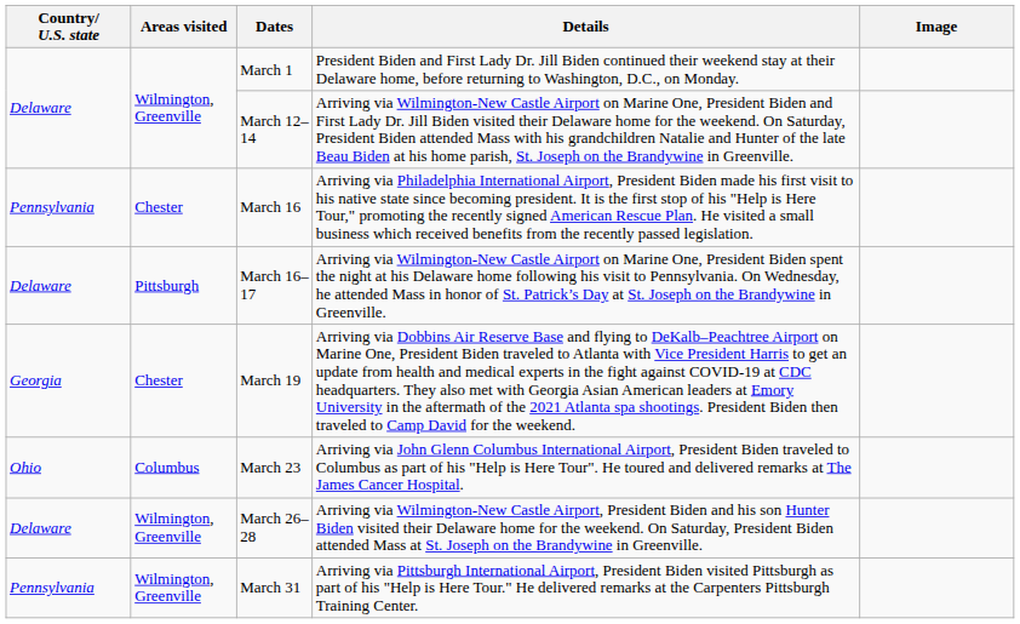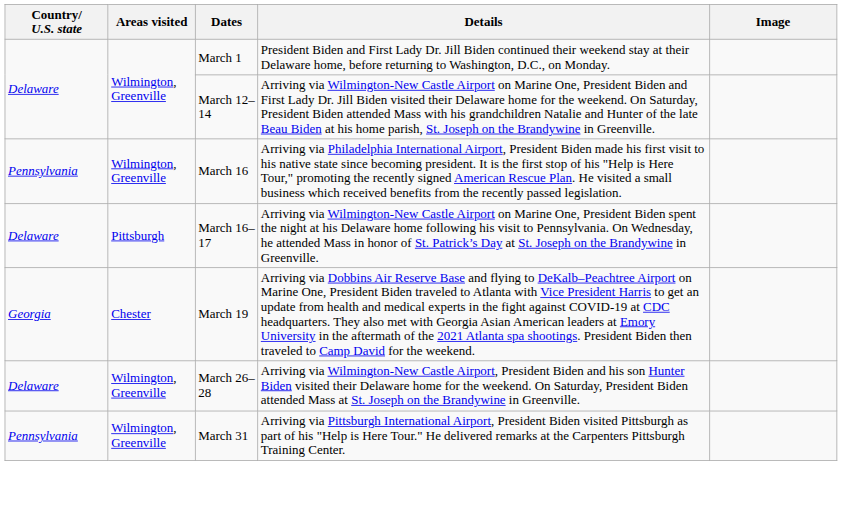March 16 | Areas visited: Chester -> Wilmington, Greenville
- row: Ohio | Columbus | March 23 | Arriving via John Glenn Columbus International Airport, President Biden traveled to Columbus as part of his "Help is Here Tour". He toured and delivered remarks at The James Cancer Hospital.
